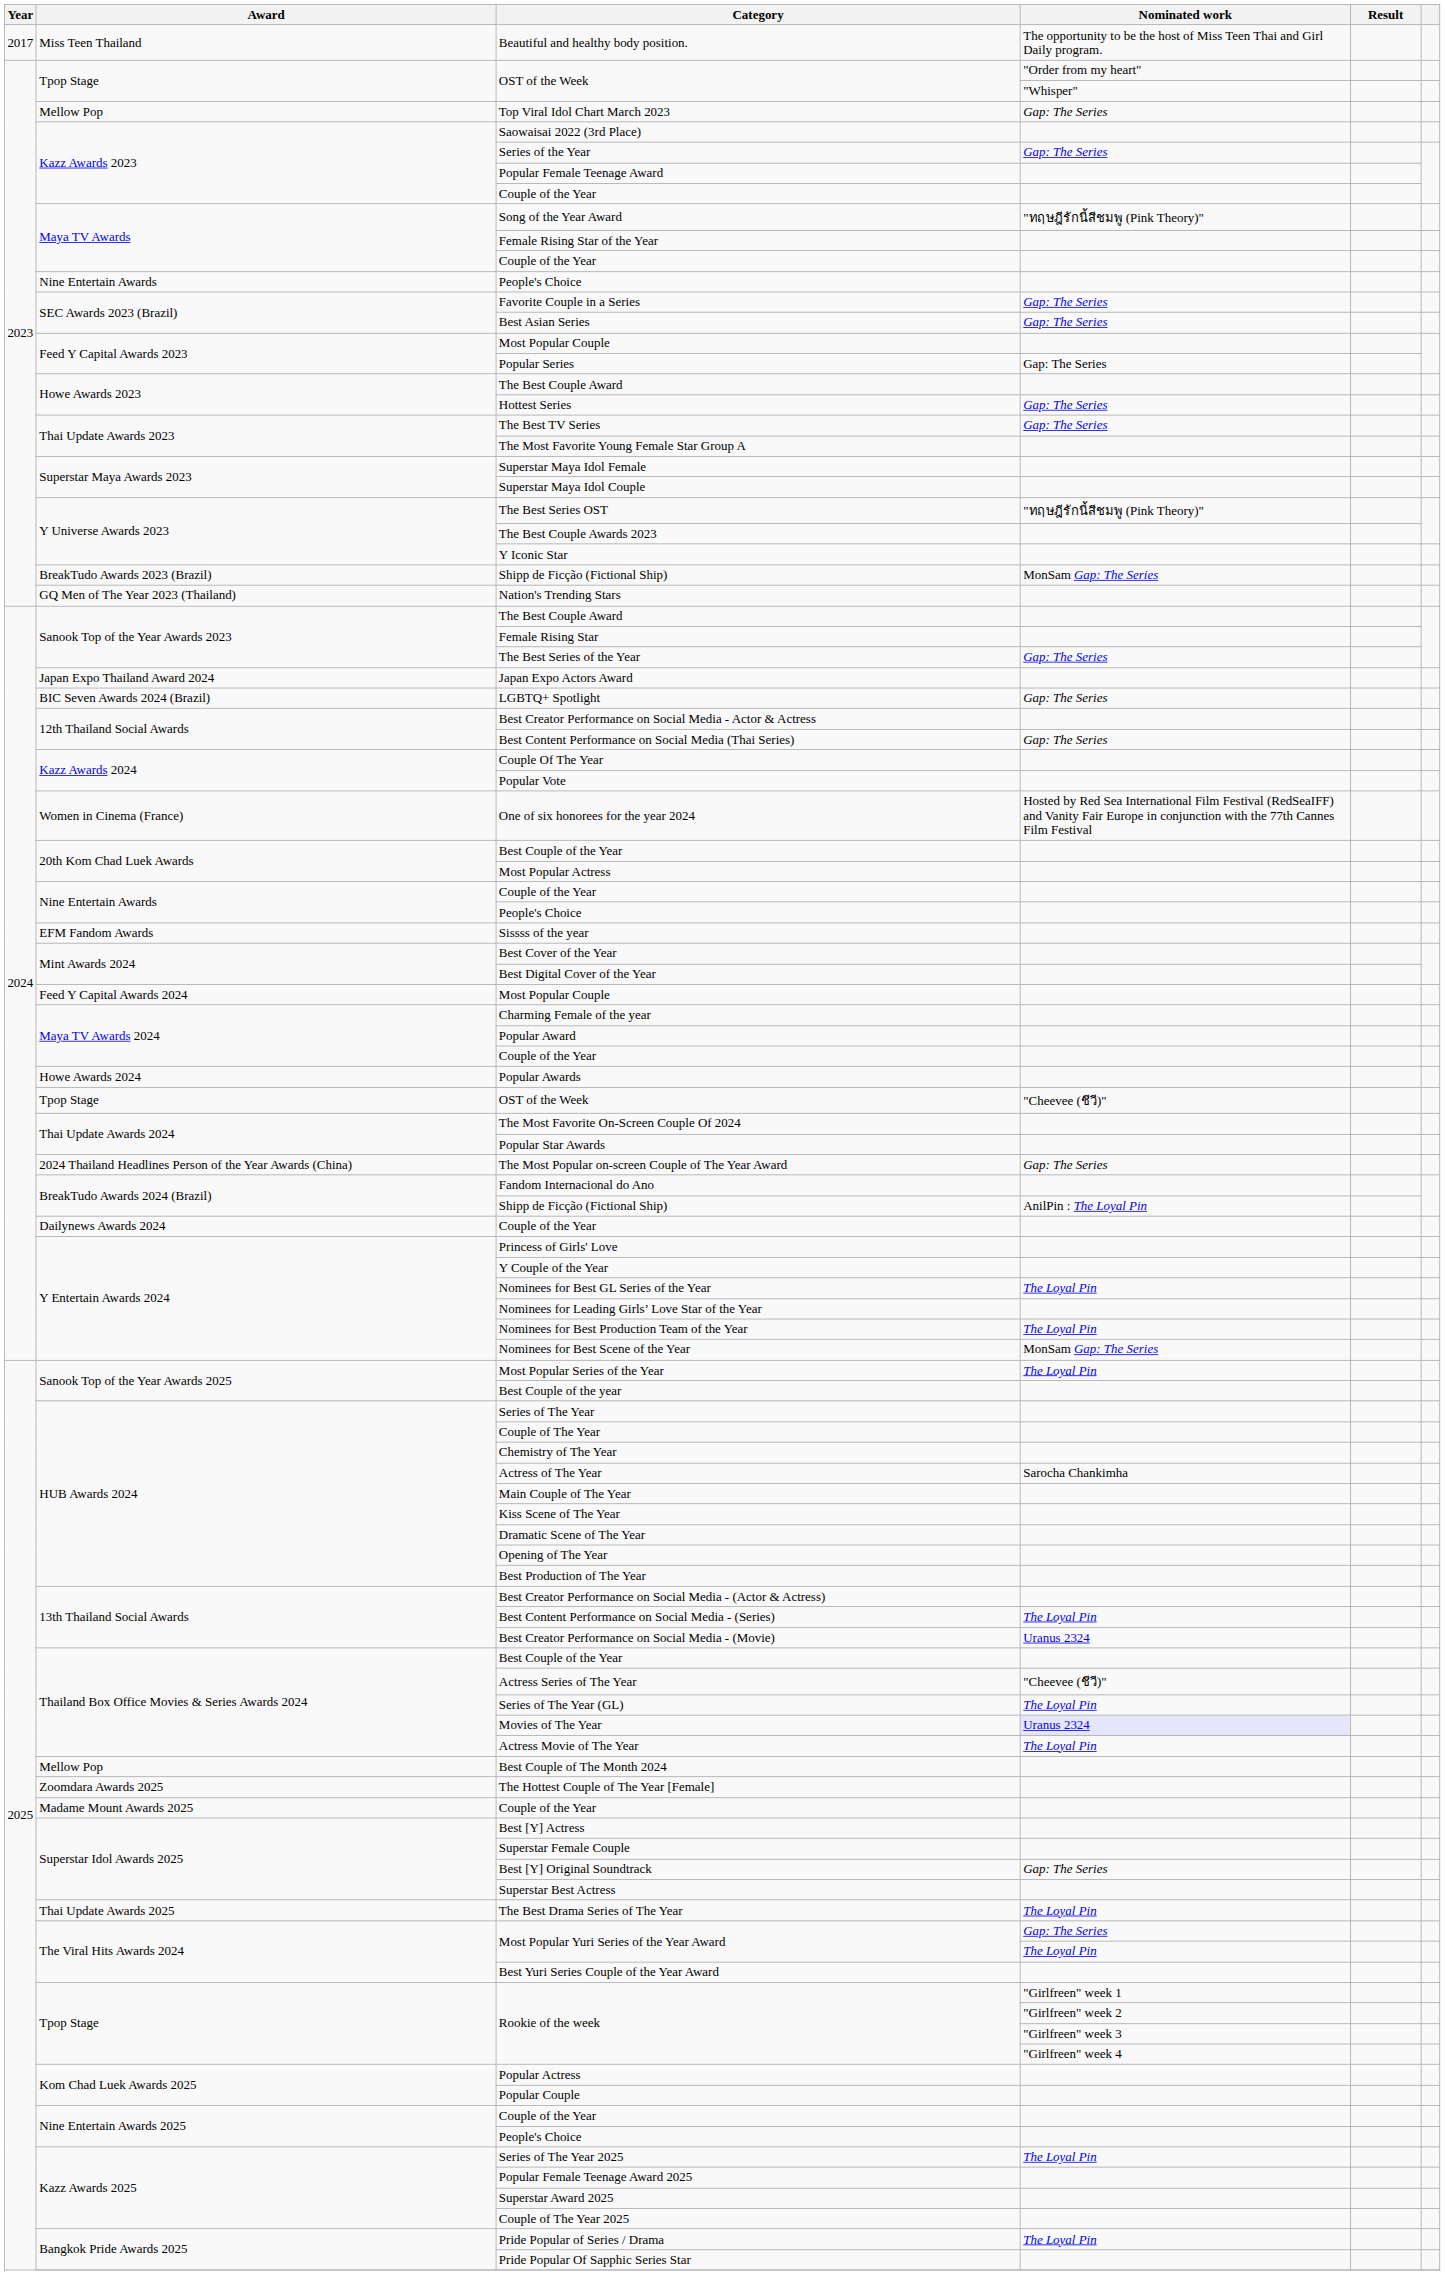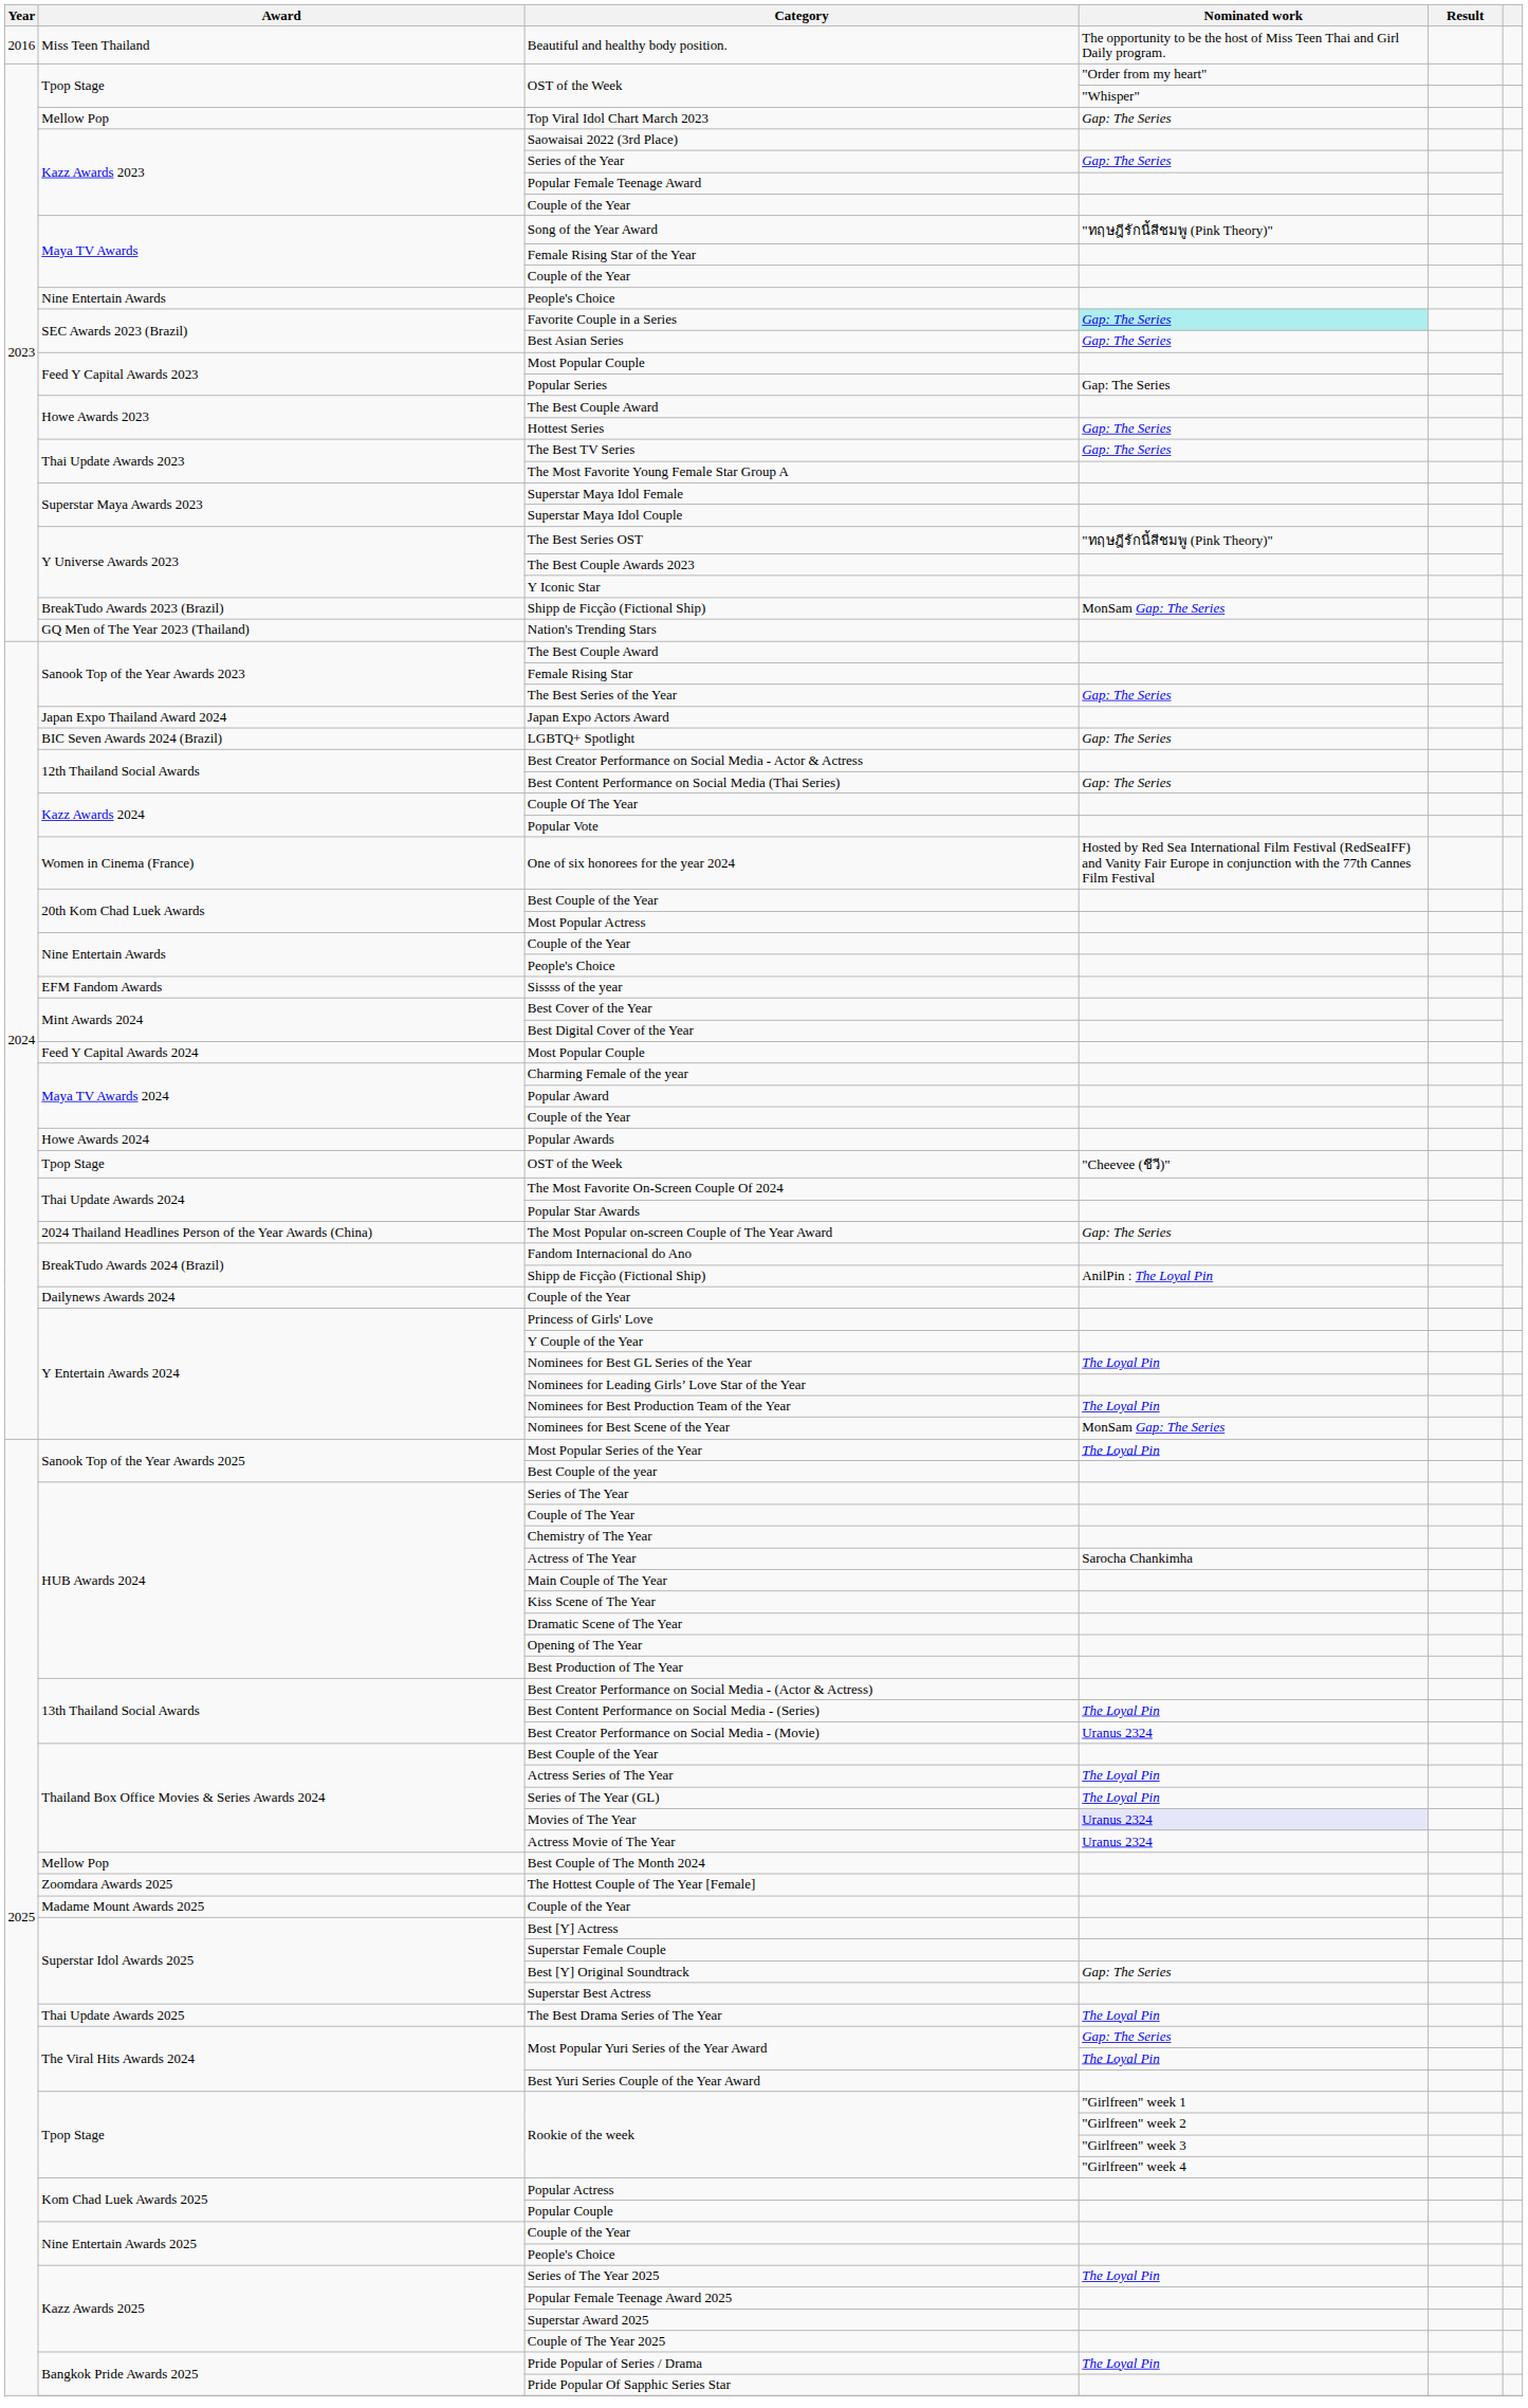Beautiful and healthy body position. | Year: 2017 -> 2016
Favorite Couple in a Series | Nominated work: no background -> paleturquoise background
Actress Series of The Year | Nominated work: "Cheevee (ชีวี)" -> The Loyal Pin
Actress Movie of The Year | Nominated work: The Loyal Pin -> Uranus 2324
